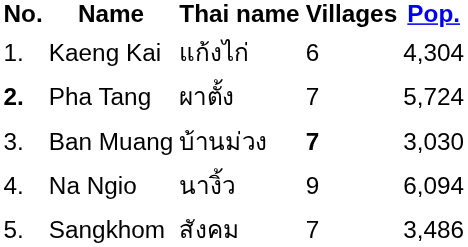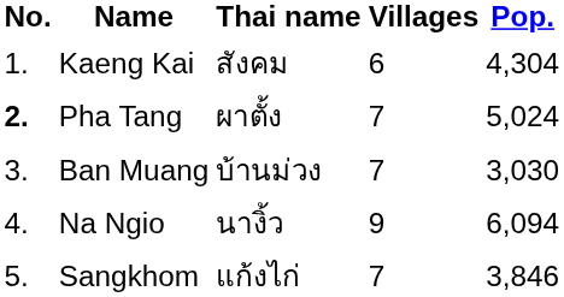Kaeng Kai | Thai name: แก้งไก่ -> สังคม
Pha Tang | Pop.: 5,724 -> 5,024
Ban Muang | Villages: bold -> normal
Sangkhom | Thai name: สังคม -> แก้งไก่
Sangkhom | Pop.: 3,486 -> 3,846
